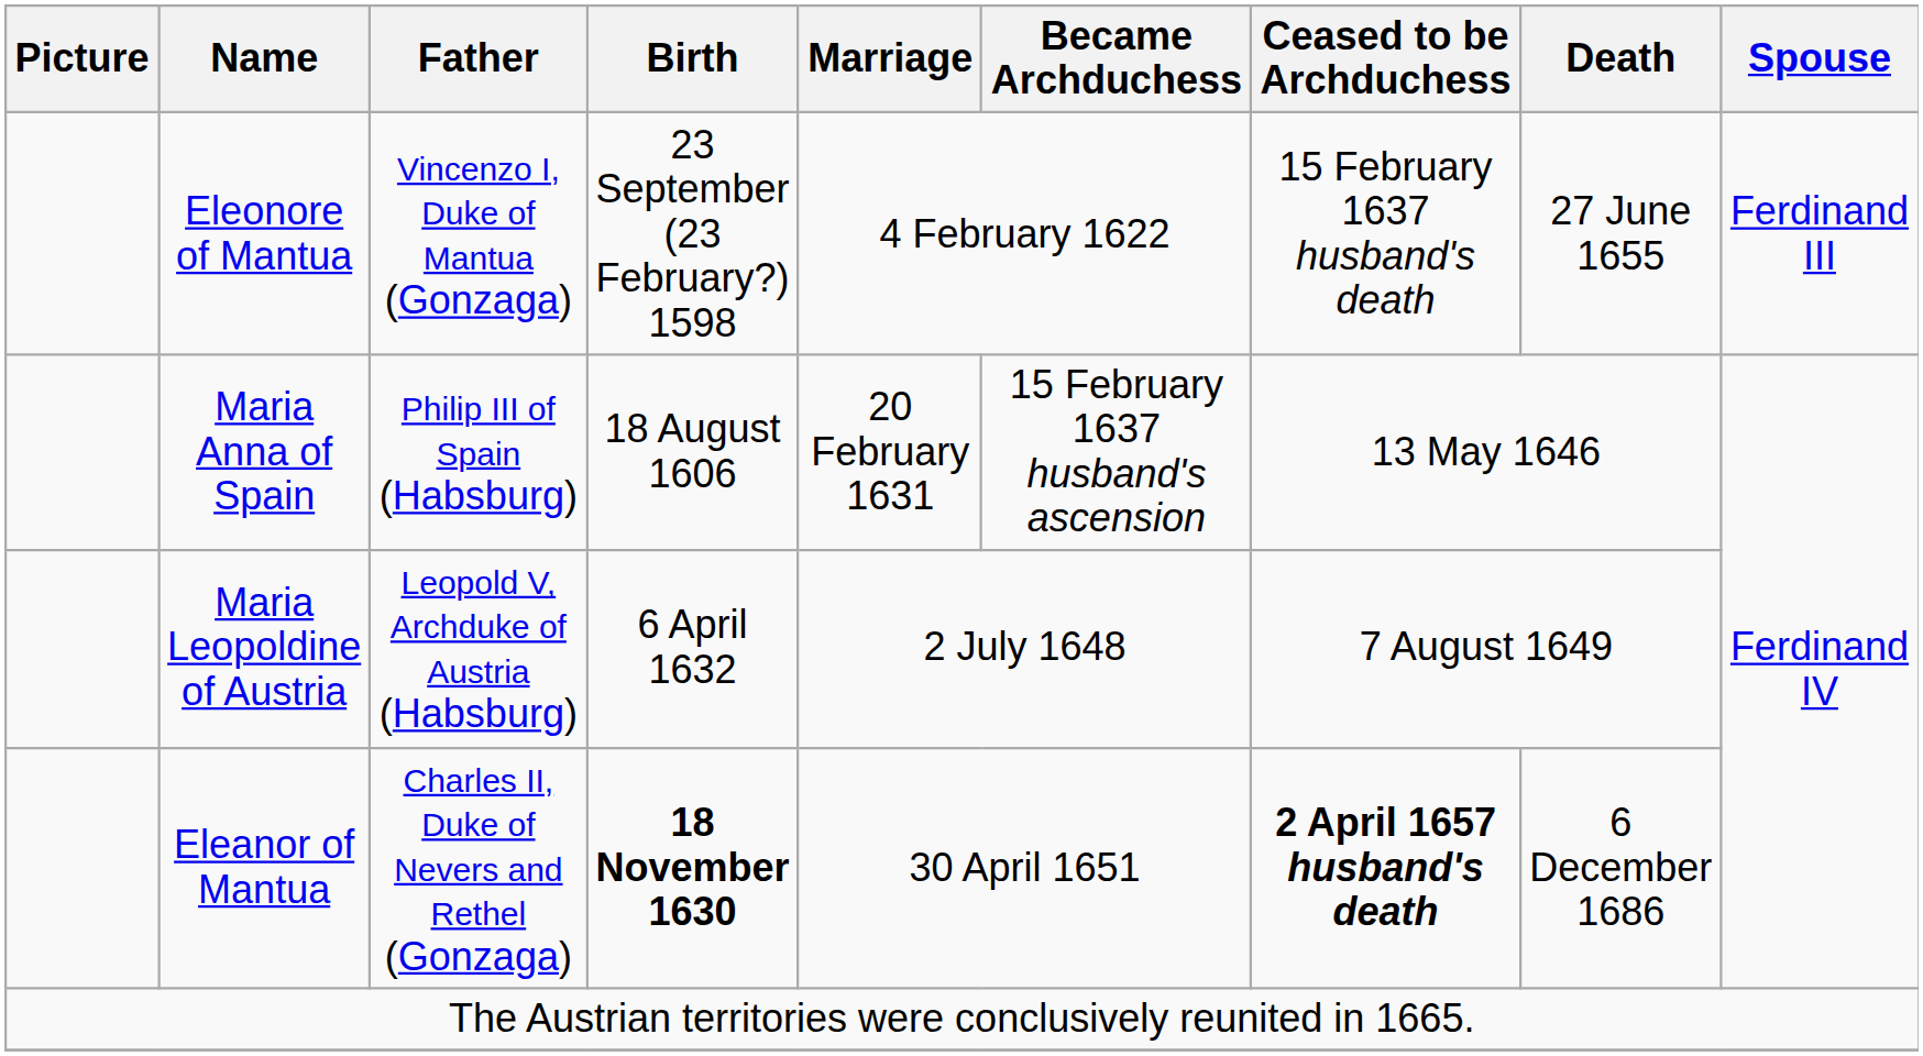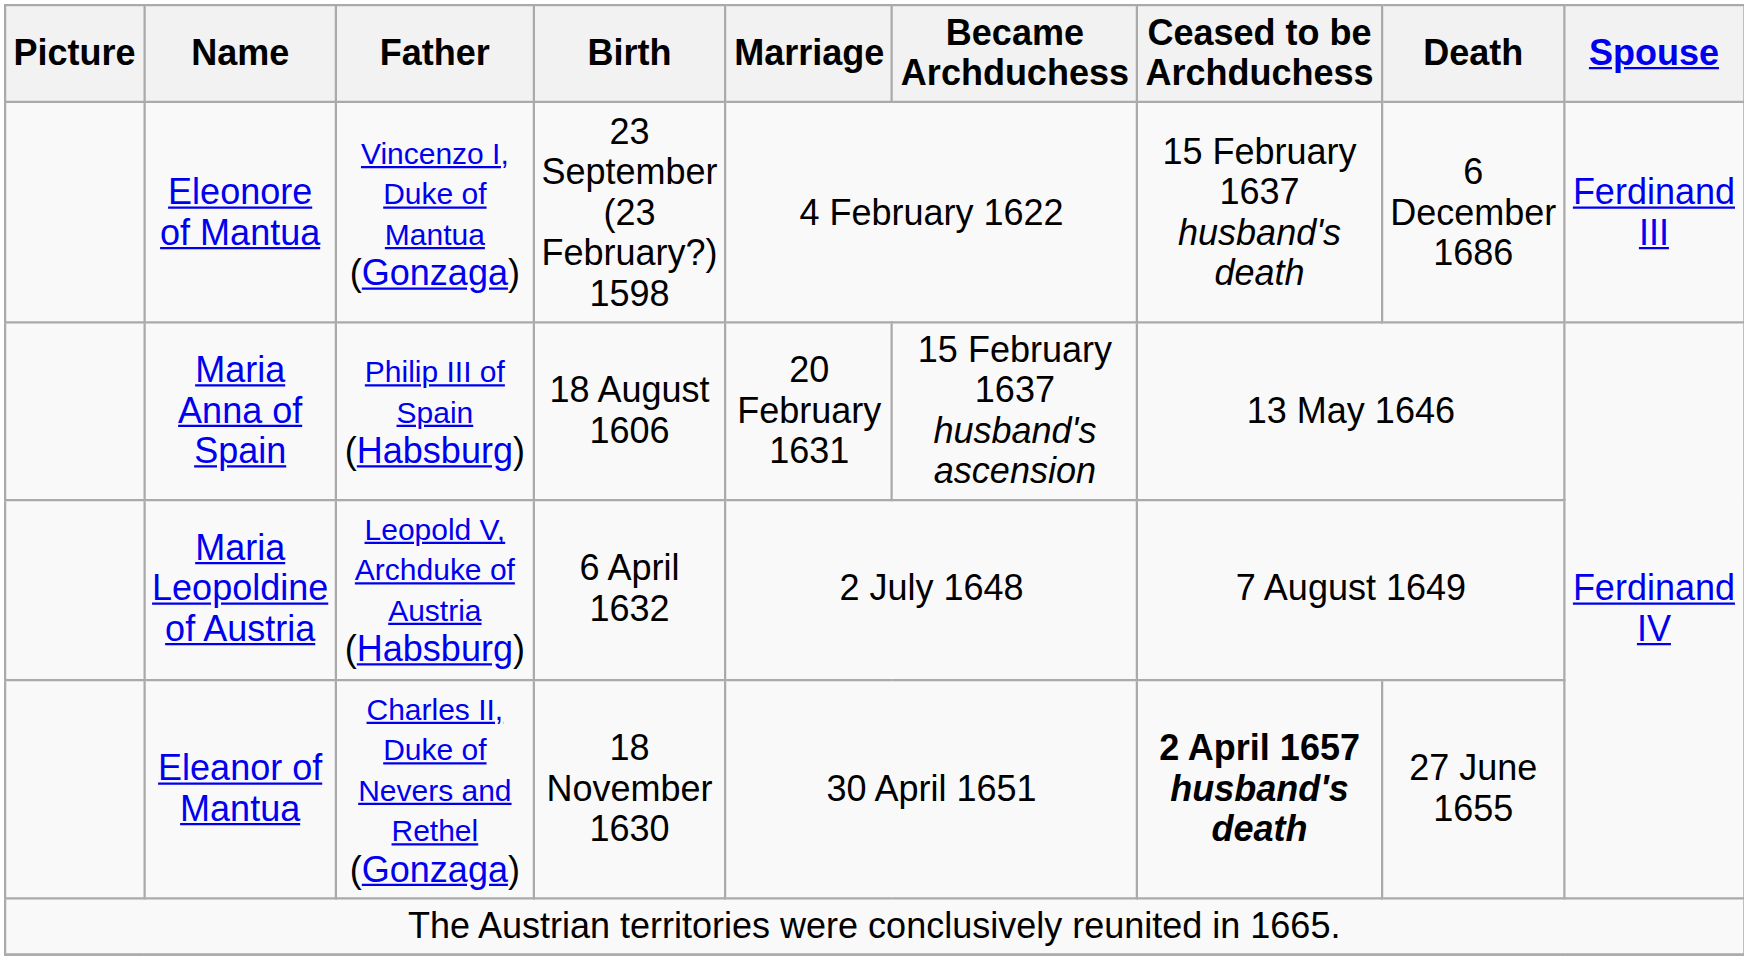Eleonore of Mantua | Death: 27 June 1655 -> 6 December 1686
Eleanor of Mantua | Birth: bold -> normal
Eleanor of Mantua | Death: 6 December 1686 -> 27 June 1655
